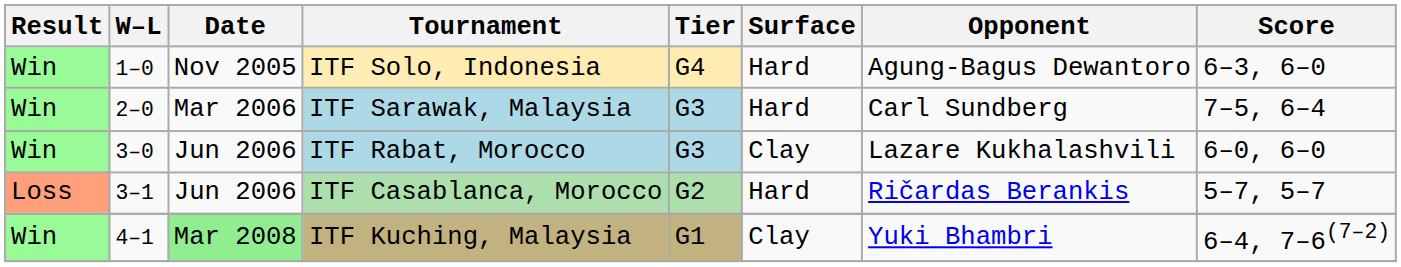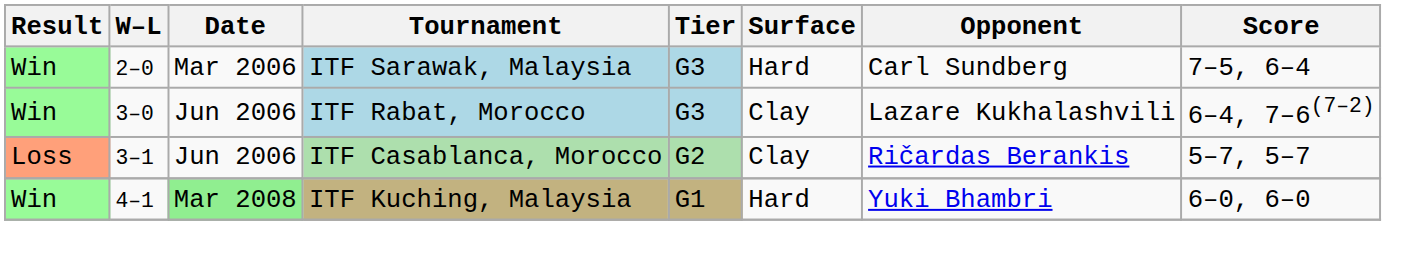- row: Win | 1–0 | Nov 2005 | ITF Solo, Indonesia | G4 | Hard | Agung-Bagus Dewantoro | 6–3, 6–0
ITF Rabat, Morocco | Score: 6–0, 6–0 -> 6–4, 7–6(7–2)
ITF Casablanca, Morocco | Surface: Hard -> Clay
ITF Kuching, Malaysia | Surface: Clay -> Hard
ITF Kuching, Malaysia | Score: 6–4, 7–6(7–2) -> 6–0, 6–0
